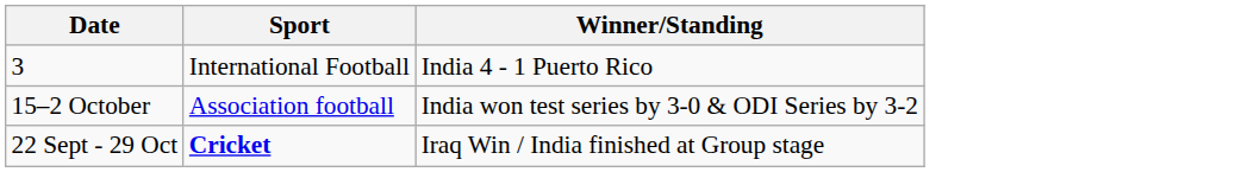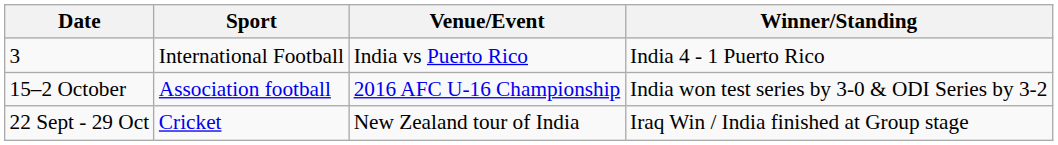+ column: Venue/Event | India vs Puerto Rico | 2016 AFC U-16 Championship | New Zealand tour of India
22 Sept - 29 Oct | Sport: bold -> normal
